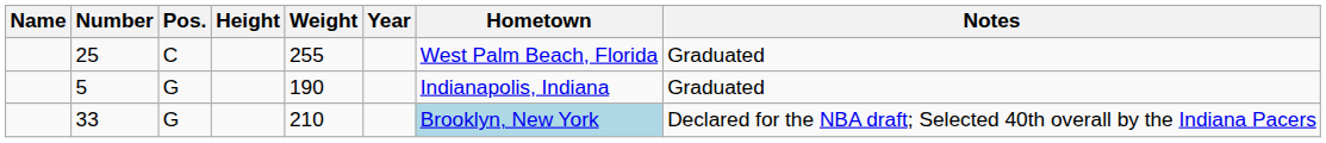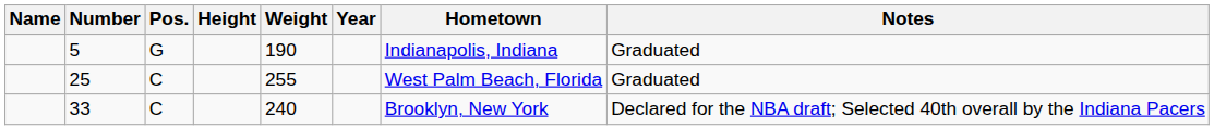rows swapped: 5 <-> 25
33 | Pos.: G -> C
33 | Weight: 210 -> 240
33 | Hometown: lightblue background -> no background
